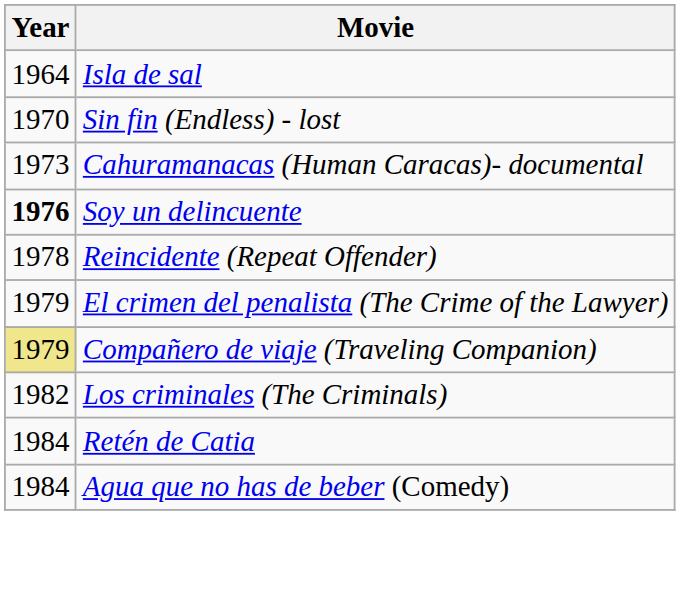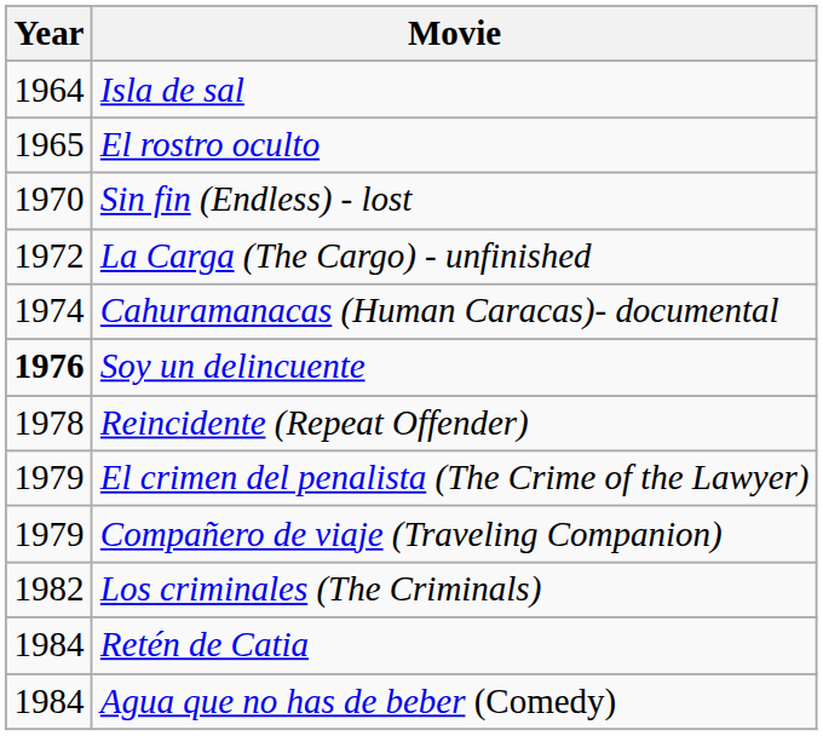+ row: 1965 | El rostro oculto
+ row: 1972 | La Carga (The Cargo) - unfinished
Cahuramanacas (Human Caracas)- documental | Year: 1973 -> 1974
Compañero de viaje (Traveling Companion) | Year: khaki background -> no background
